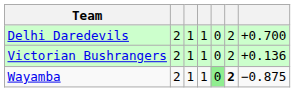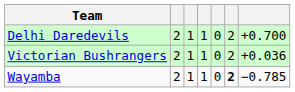Victorian Bushrangers | column 7: +0.136 -> +0.036
Wayamba | column 5: lightgreen background -> no background
Wayamba | column 7: −0.875 -> −0.785
